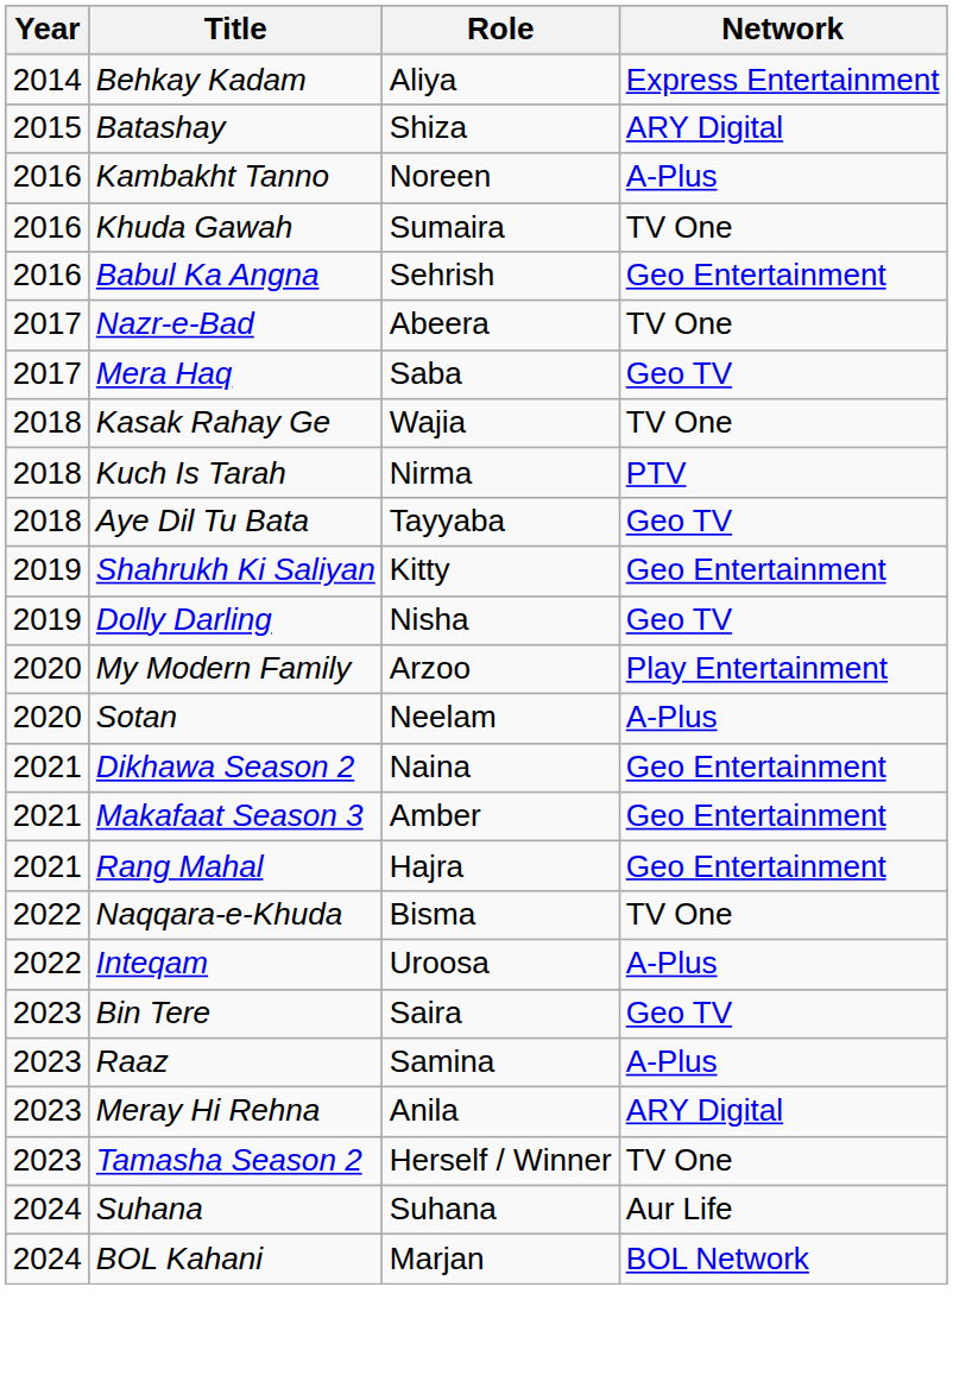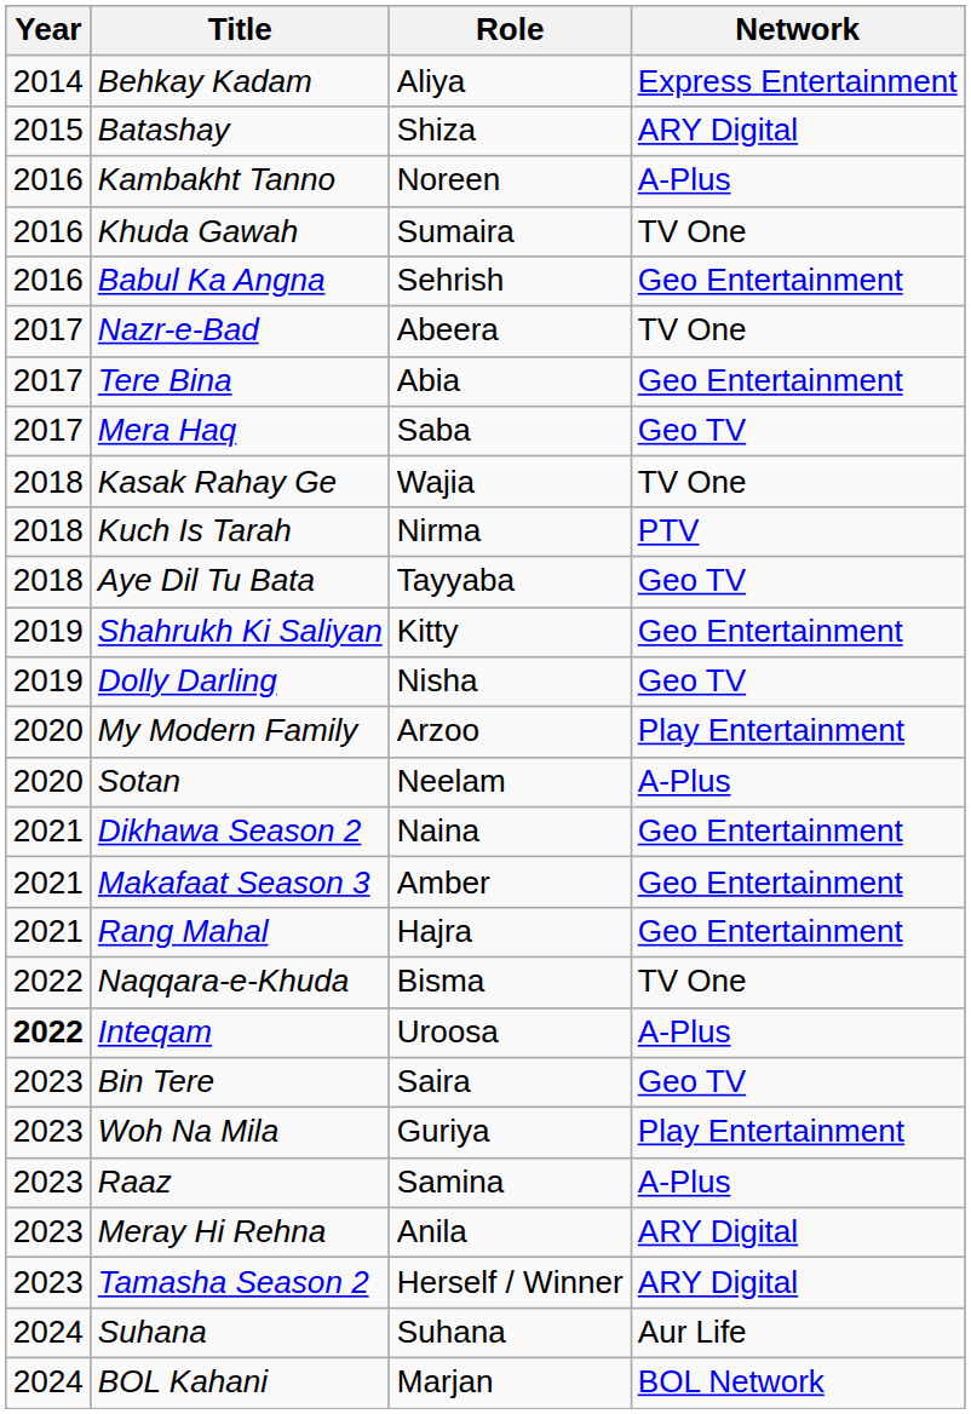+ row: 2017 | Tere Bina | Abia | Geo Entertainment
Inteqam | Year: normal -> bold
+ row: 2023 | Woh Na Mila | Guriya | Play Entertainment
Tamasha Season 2 | Network: TV One -> ARY Digital
